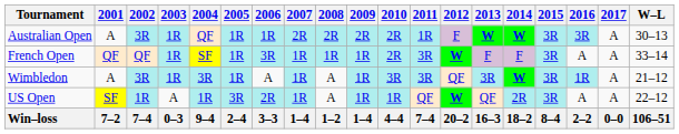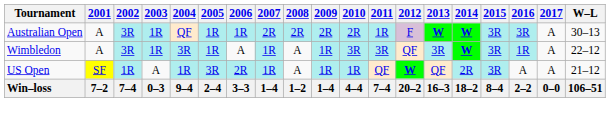- row: French Open | QF | QF | 1R | SF | 1R | 3R | 1R | 1R | 1R | 2R | 3R | W | F | F | 3R | A | A | 33–14
Wimbledon | W–L: 21–12 -> 22–12
US Open | W–L: 22–12 -> 21–12
